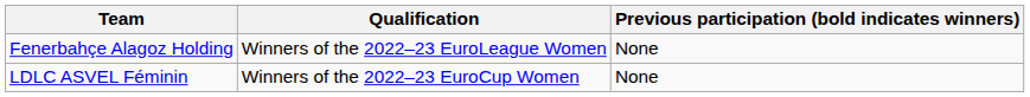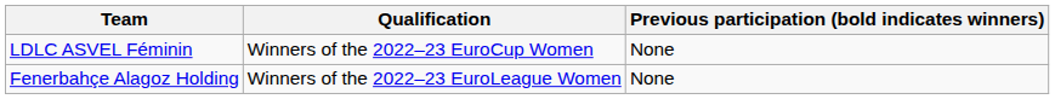rows swapped: Fenerbahçe Alagoz Holding <-> LDLC ASVEL Féminin
